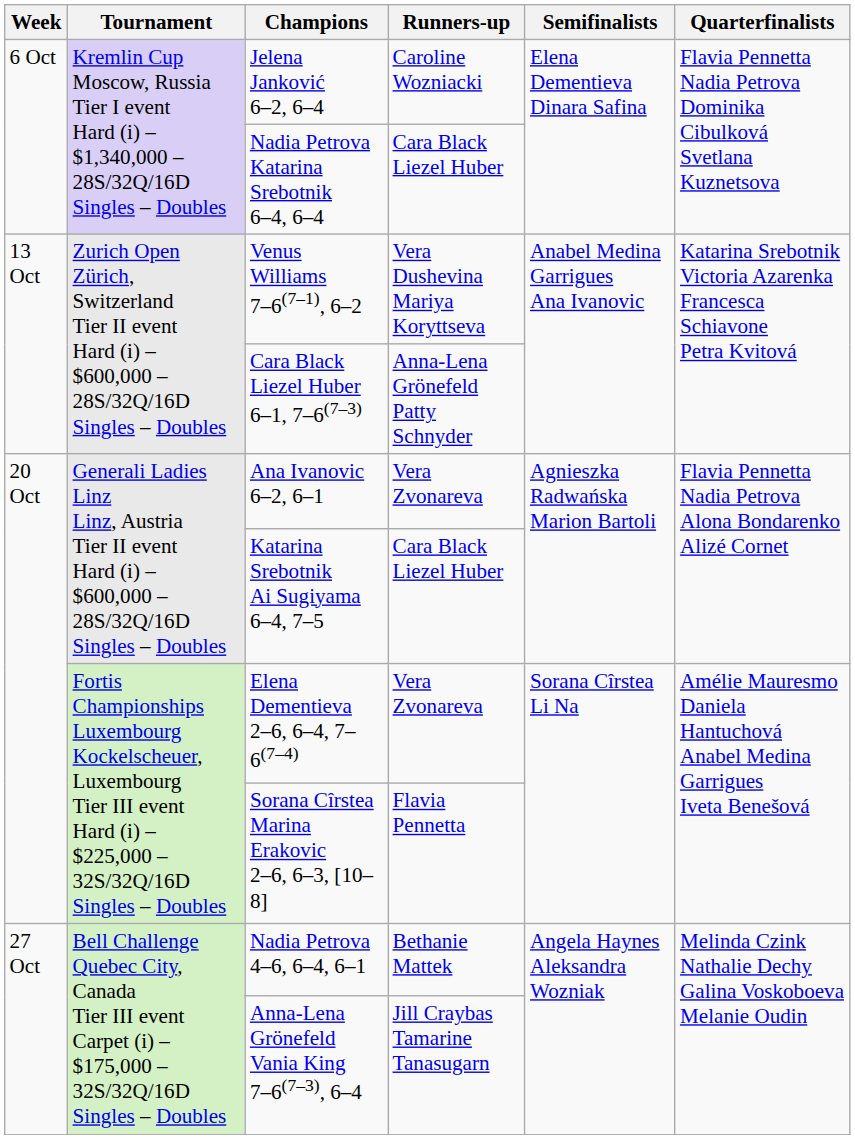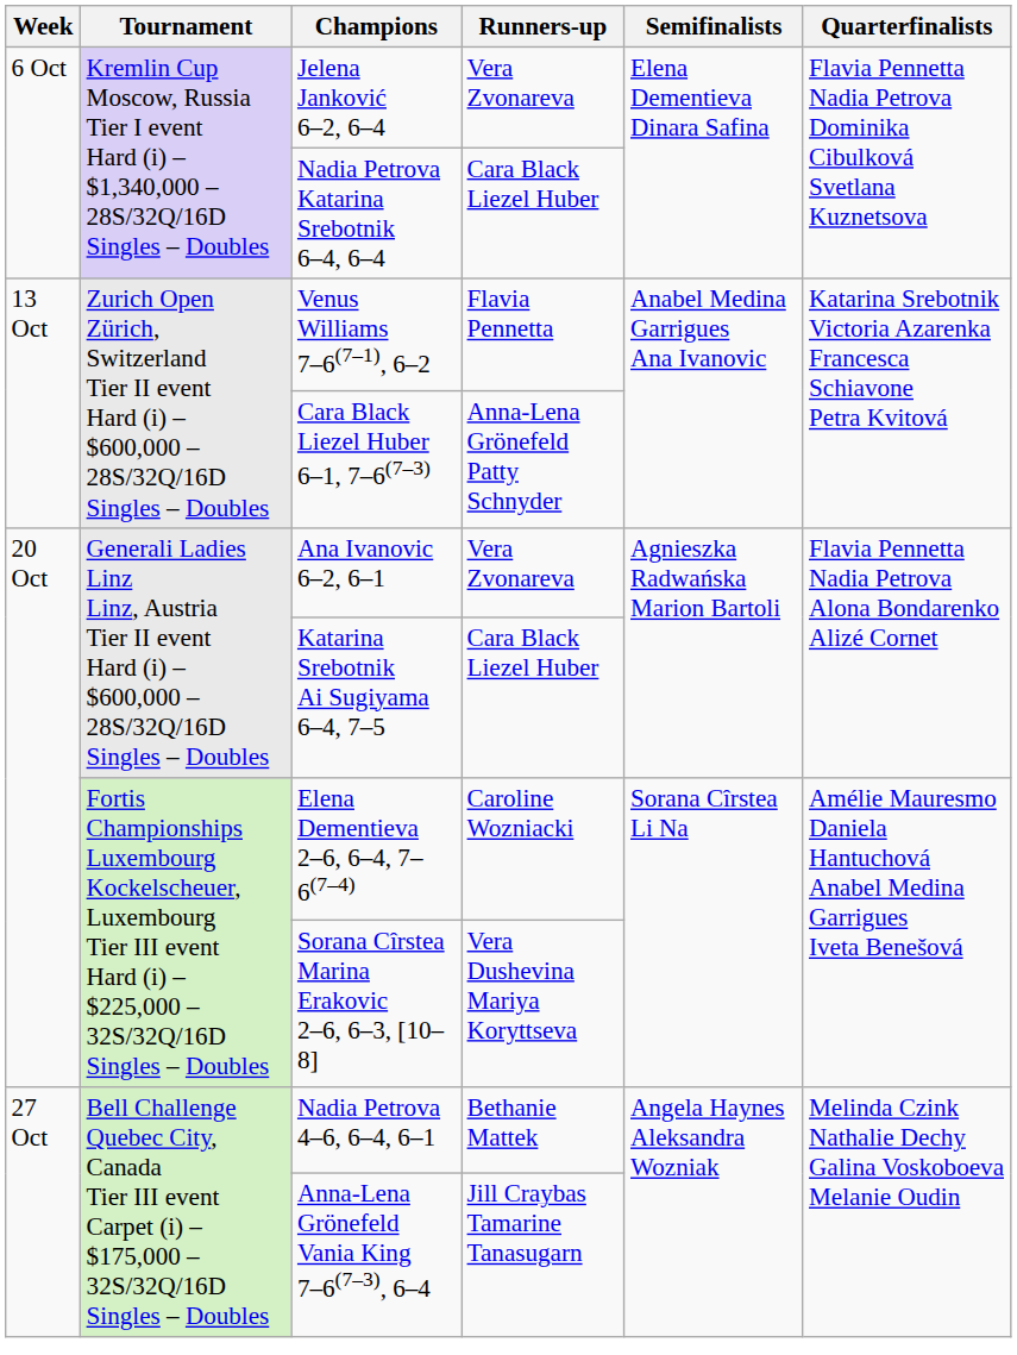Jelena Janković 6–2, 6–4 | Runners-up: Caroline Wozniacki -> Vera Zvonareva
Venus Williams 7–6(7–1), 6–2 | Runners-up: Vera Dushevina Mariya Koryttseva -> Flavia Pennetta
Elena Dementieva 2–6, 6–4, 7–6(7–4) | Runners-up: Vera Zvonareva -> Caroline Wozniacki
Sorana Cîrstea Marina Erakovic 2–6, 6–3, [10–8] | Runners-up: Flavia Pennetta -> Vera Dushevina Mariya Koryttseva
